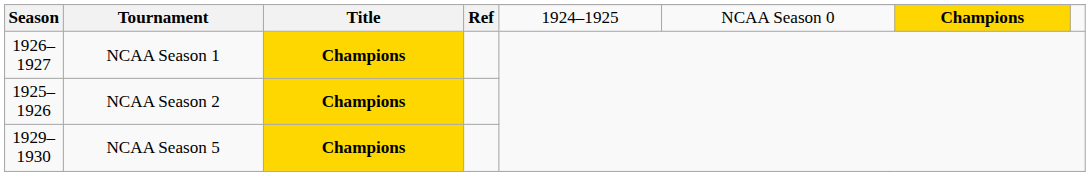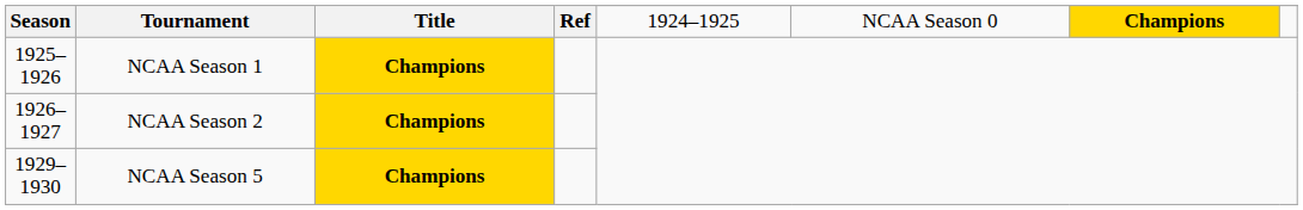NCAA Season 1 | Season: 1926–1927 -> 1925–1926
NCAA Season 2 | Season: 1925–1926 -> 1926–1927
